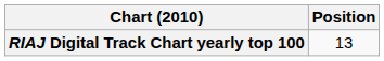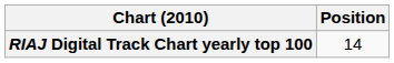RIAJ Digital Track Chart yearly top 100 | Position: 13 -> 14
